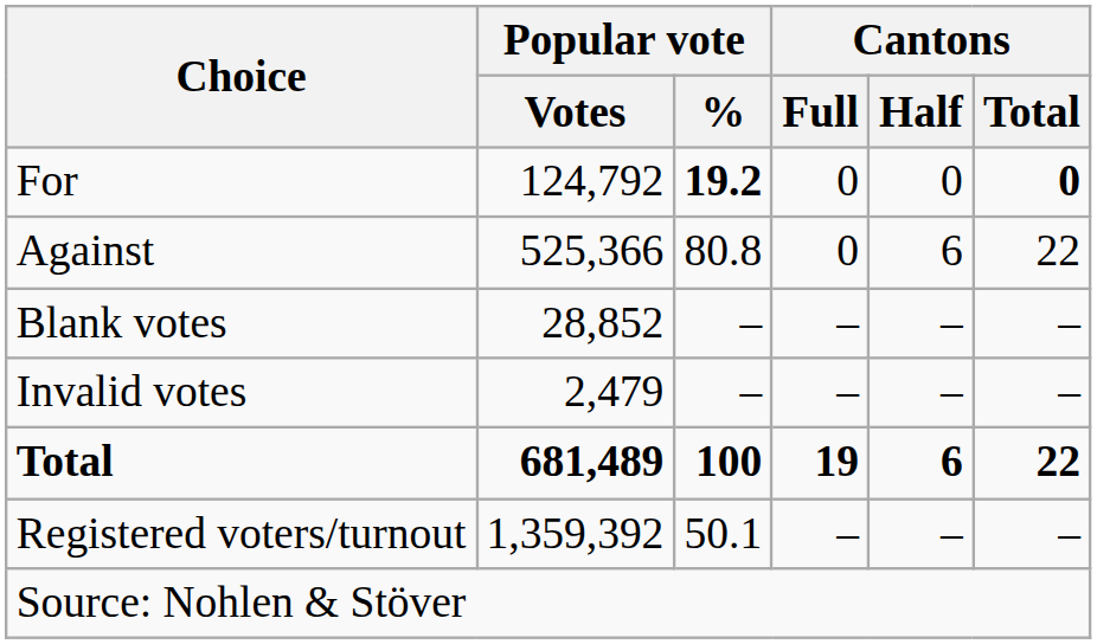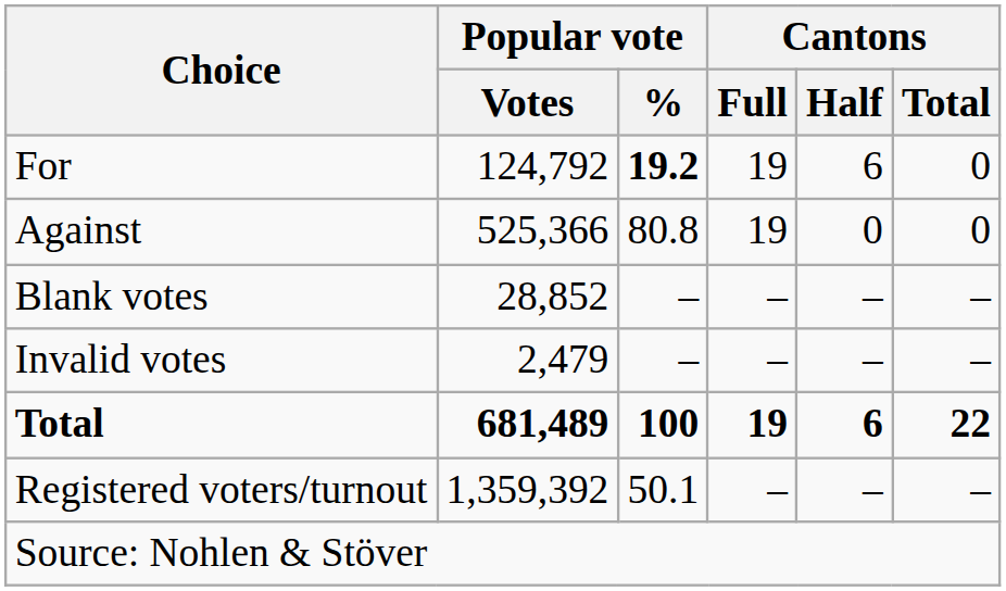For | Cantons / Full: 0 -> 19
For | Cantons / Half: 0 -> 6
For | Cantons / Total: bold -> normal
Against | Cantons / Full: 0 -> 19
Against | Cantons / Half: 6 -> 0
Against | Cantons / Total: 22 -> 0
